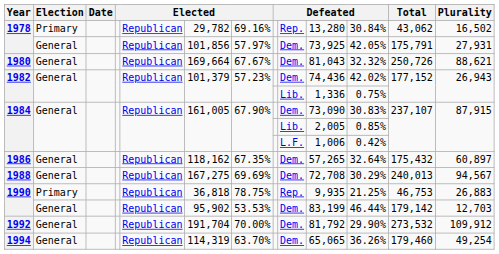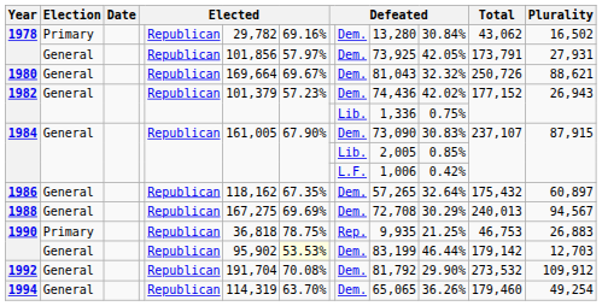1978 / Primary | column 9: Rep. -> Dem.
1978 / General | Total: 175,791 -> 173,791
1980 | column 7: 67.67% -> 69.67%
1990 / General | column 7: no background -> lightyellow background
1992 | column 7: 70.00% -> 70.08%
